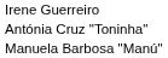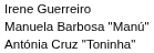rows swapped: Manuela Barbosa "Manú" <-> Antónia Cruz "Toninha"
